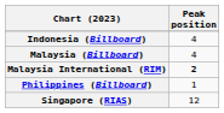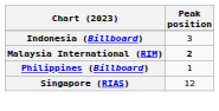Indonesia (Billboard) | Peak position: 4 -> 3
- row: Malaysia (Billboard) | 4
